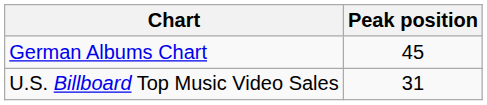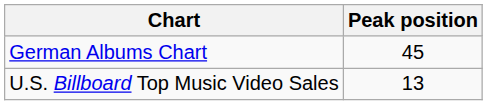U.S. Billboard Top Music Video Sales | Peak position: 31 -> 13
